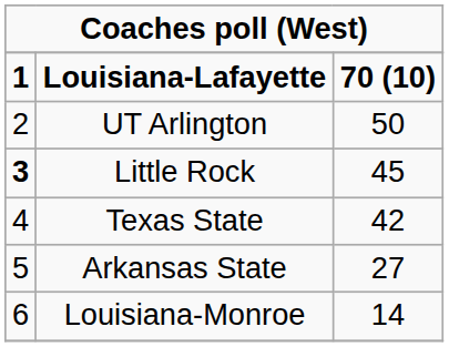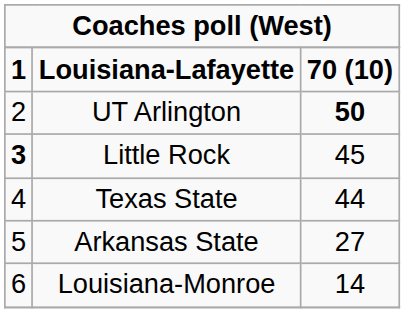UT Arlington | column 3: normal -> bold
Texas State | column 3: 42 -> 44
